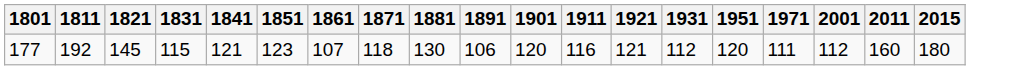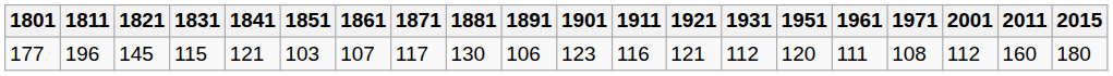+ column: 1961 | 111
177 | 1811: 192 -> 196
177 | 1851: 123 -> 103
177 | 1871: 118 -> 117
177 | 1901: 120 -> 123
177 | 1971: 111 -> 108
